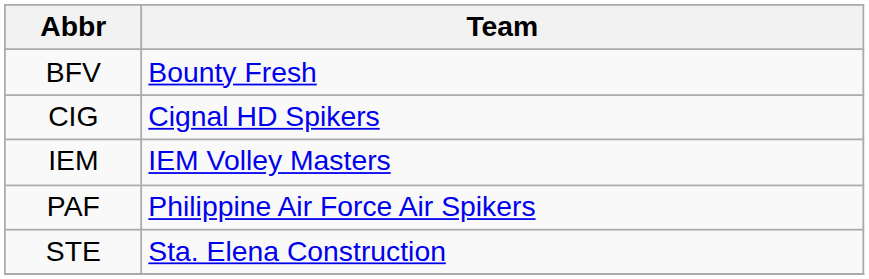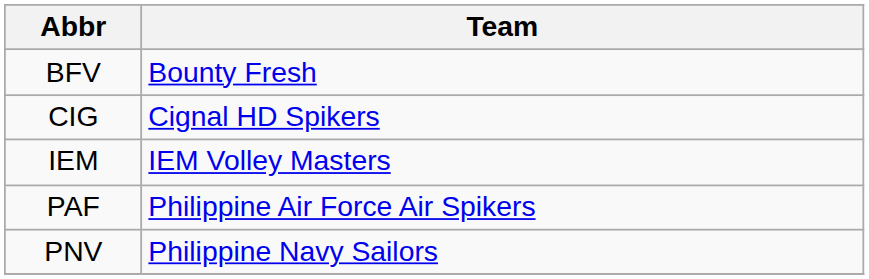+ row: PNV | Philippine Navy Sailors
- row: STE | Sta. Elena Construction
